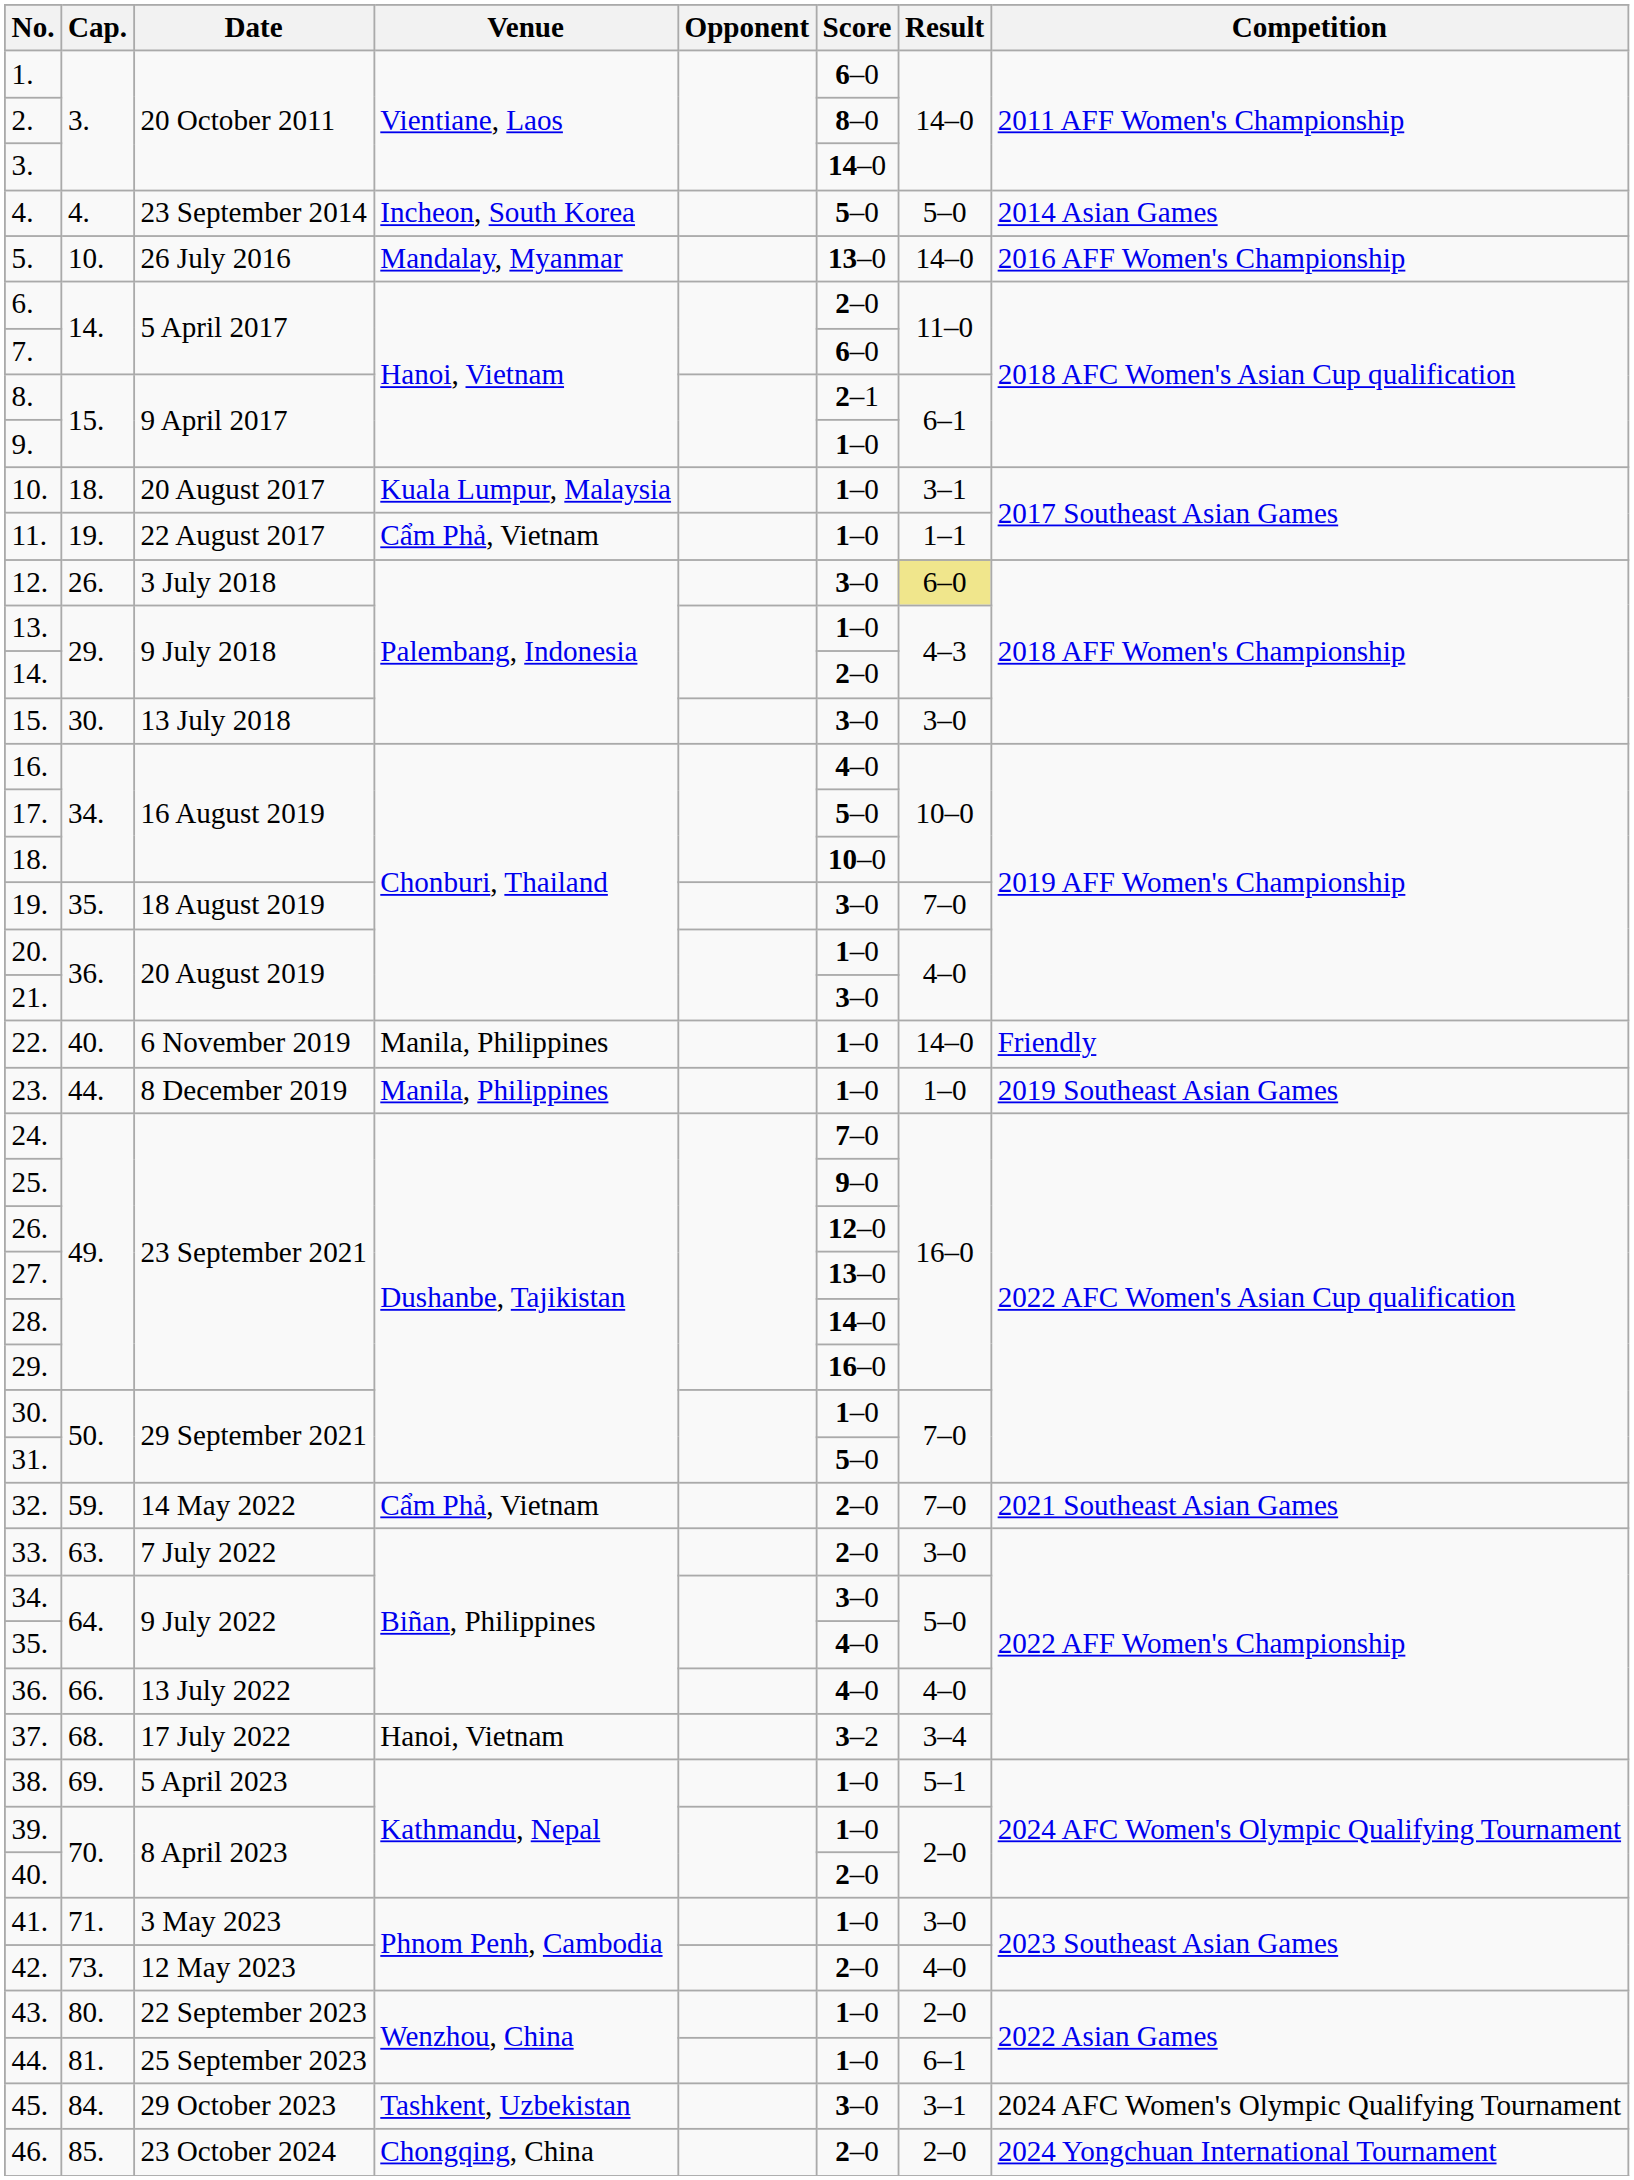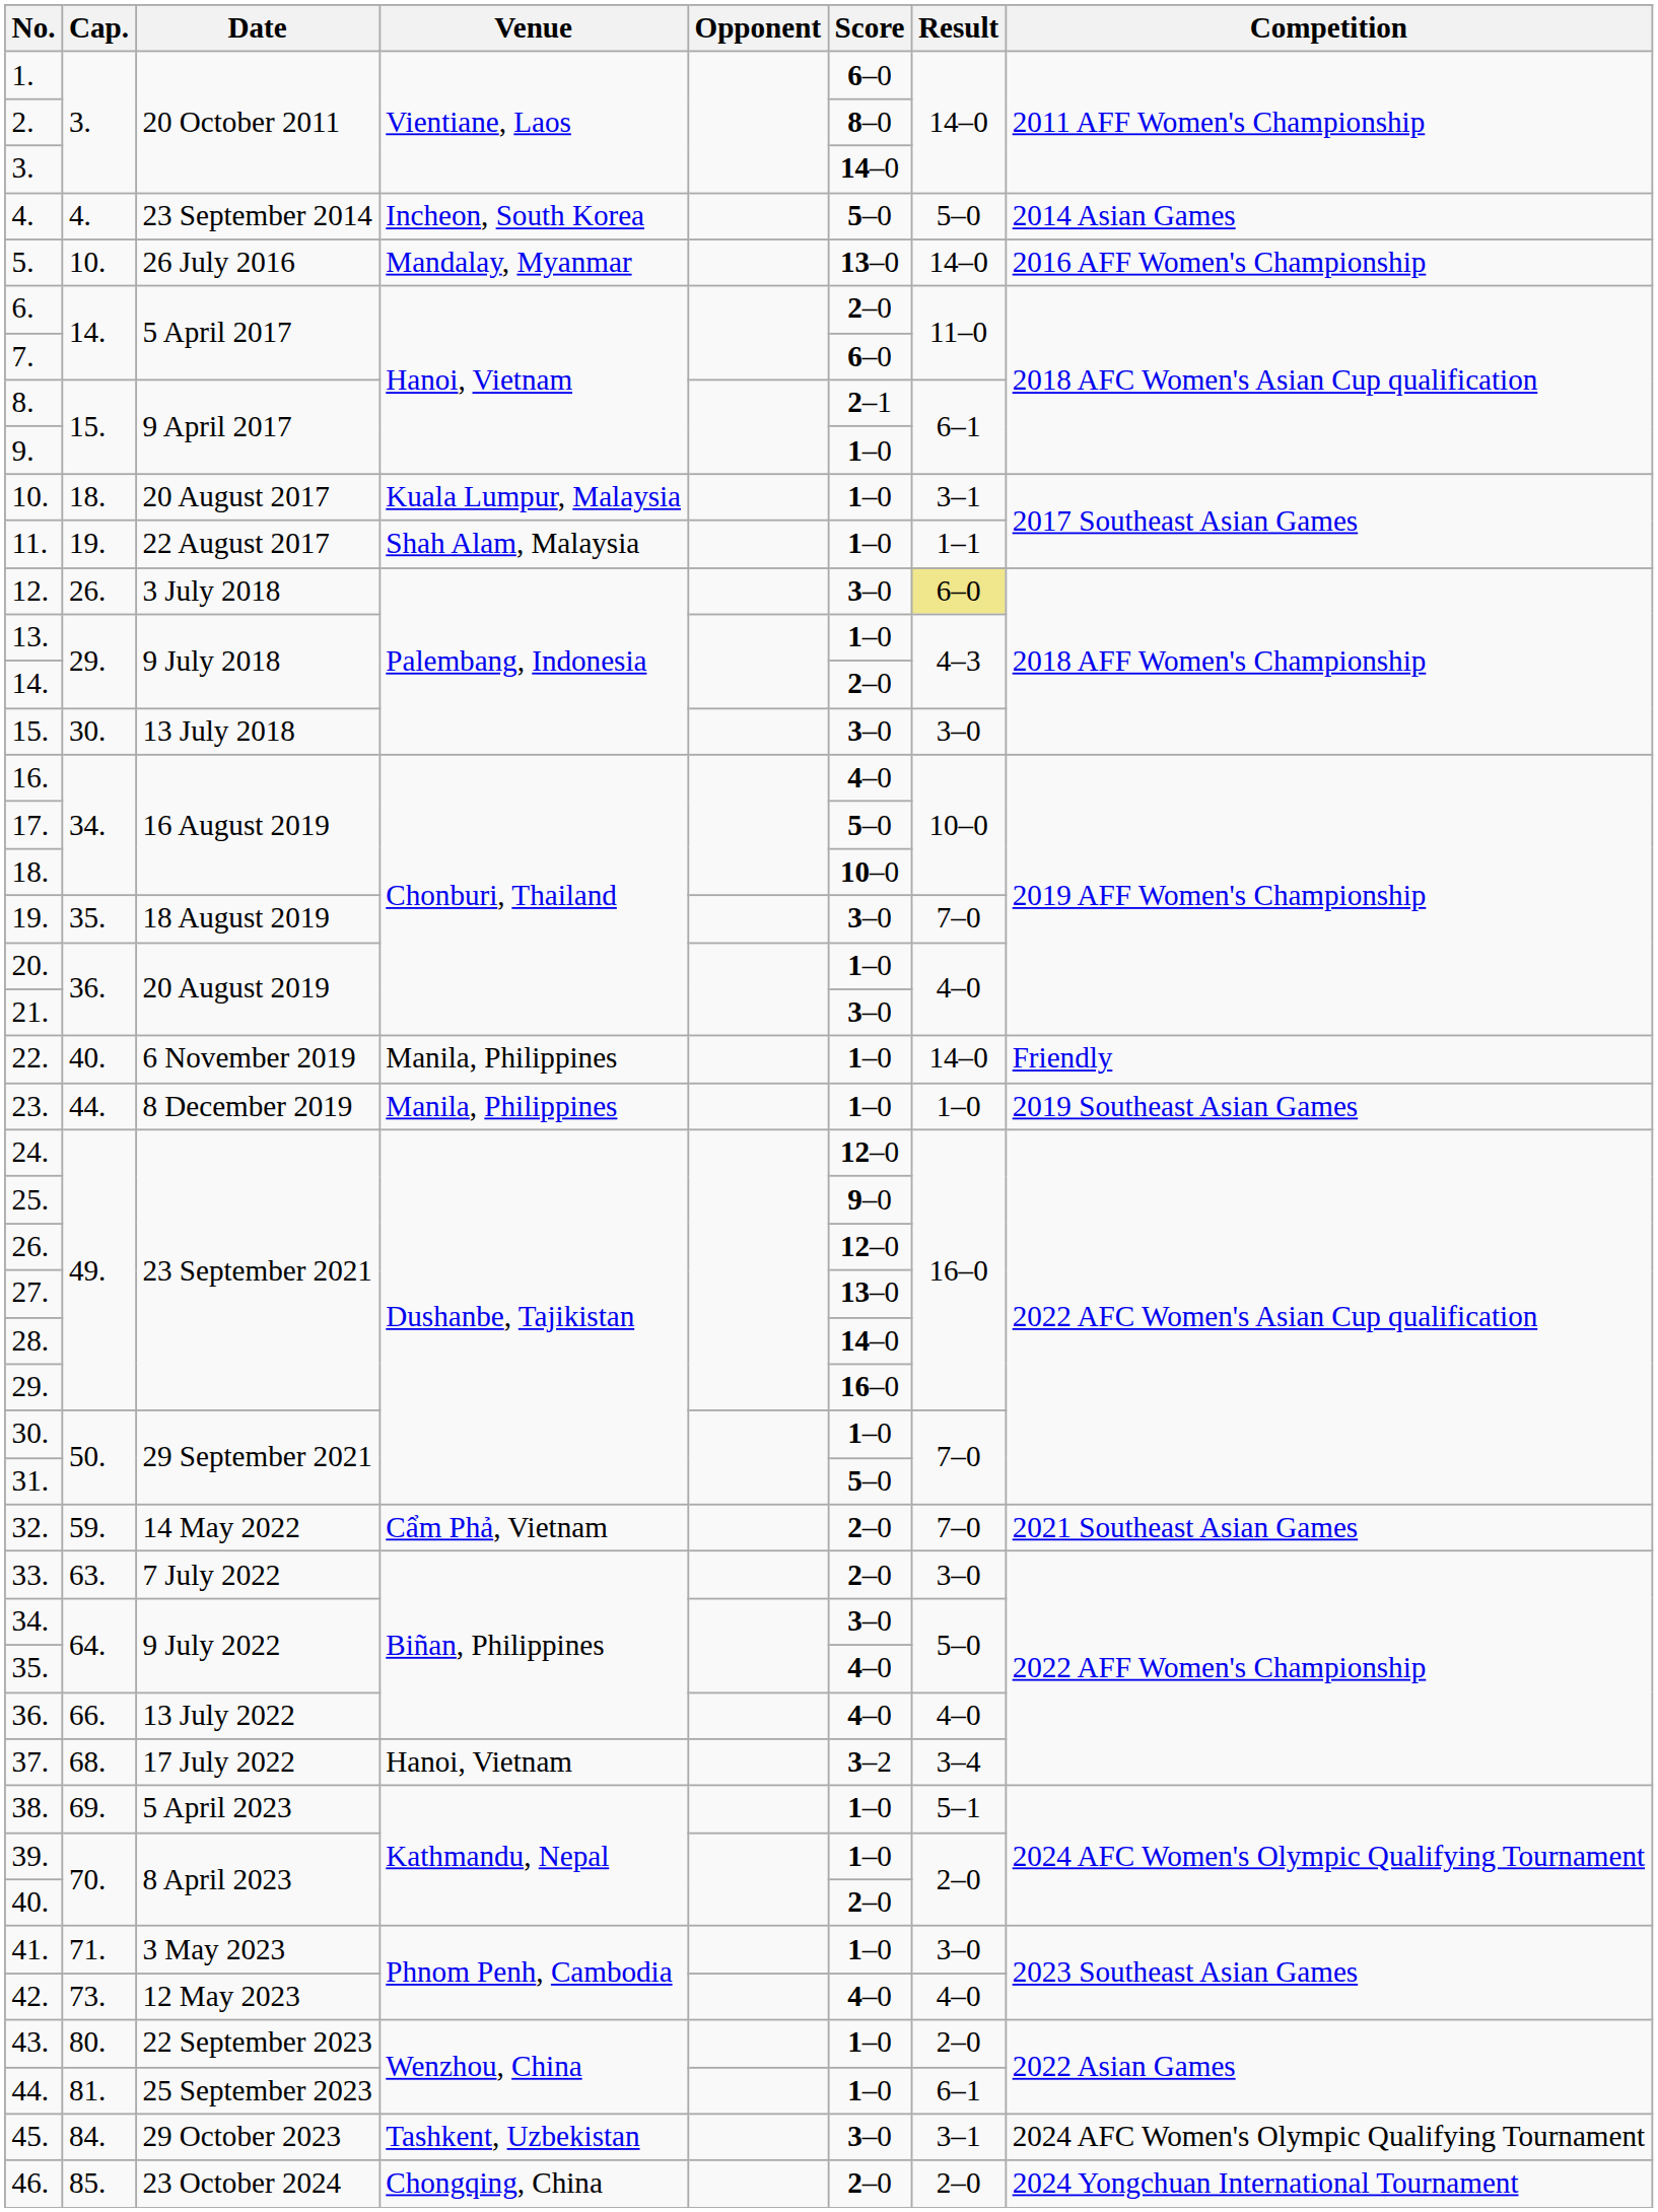11. | Venue: Cẩm Phả, Vietnam -> Shah Alam, Malaysia
24. | Score: 7–0 -> 12–0
42. | Score: 2–0 -> 4–0
